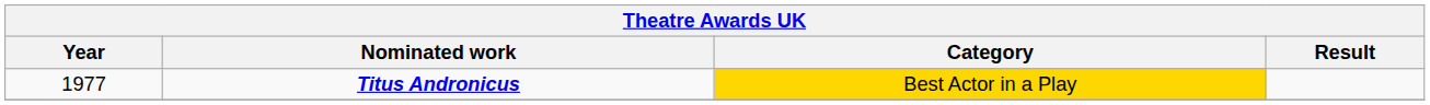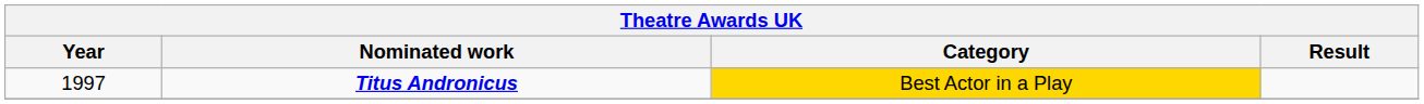Titus Andronicus | Year: 1977 -> 1997
